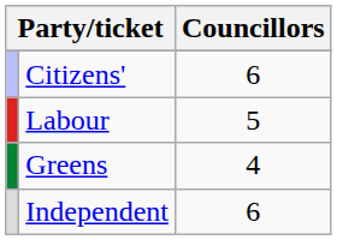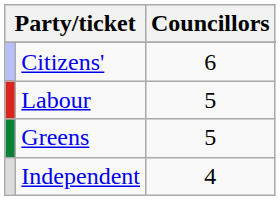Greens | Councillors: 4 -> 5
Independent | Councillors: 6 -> 4
